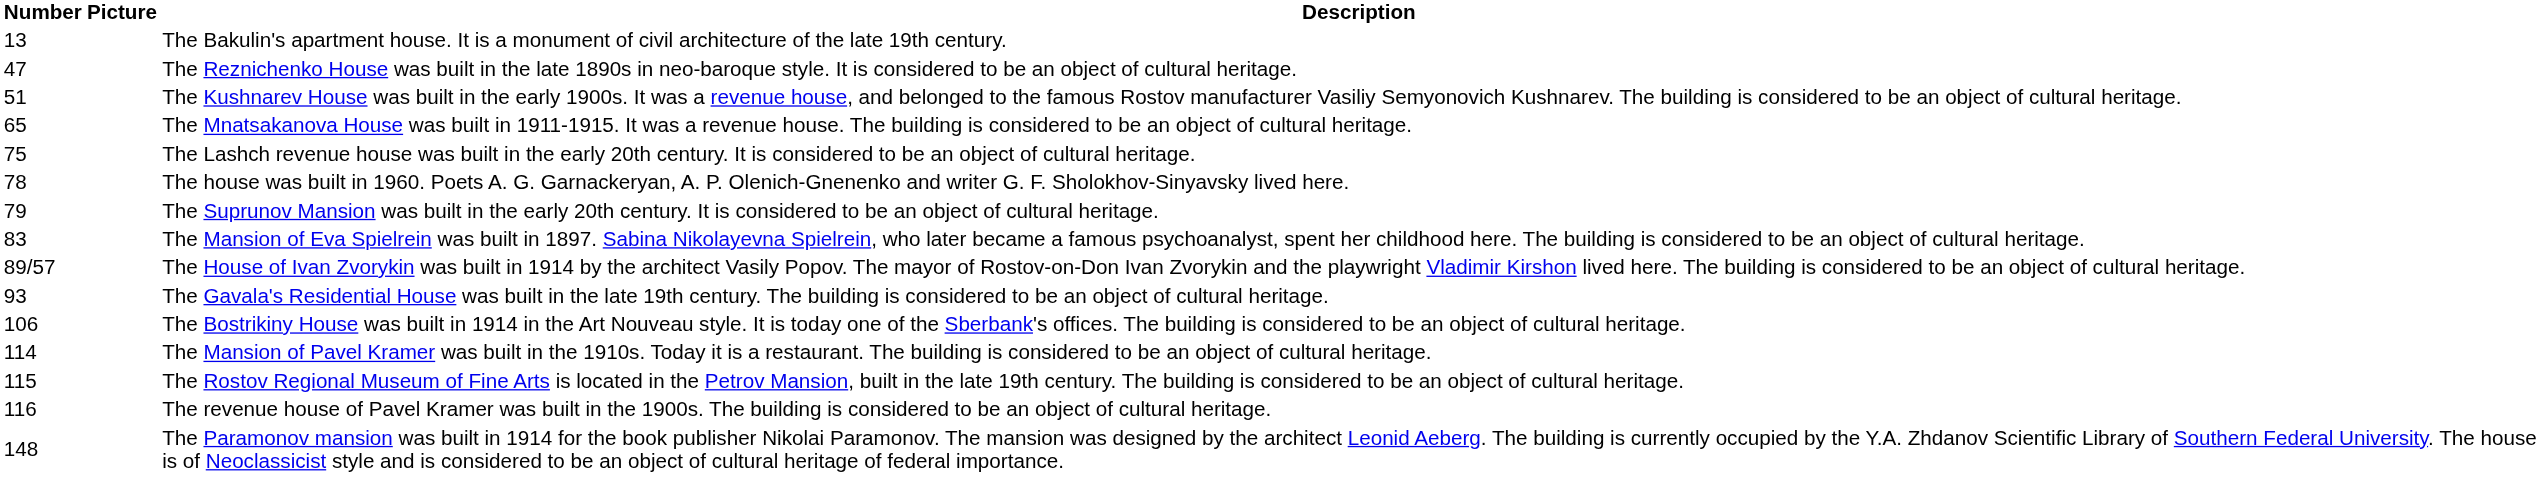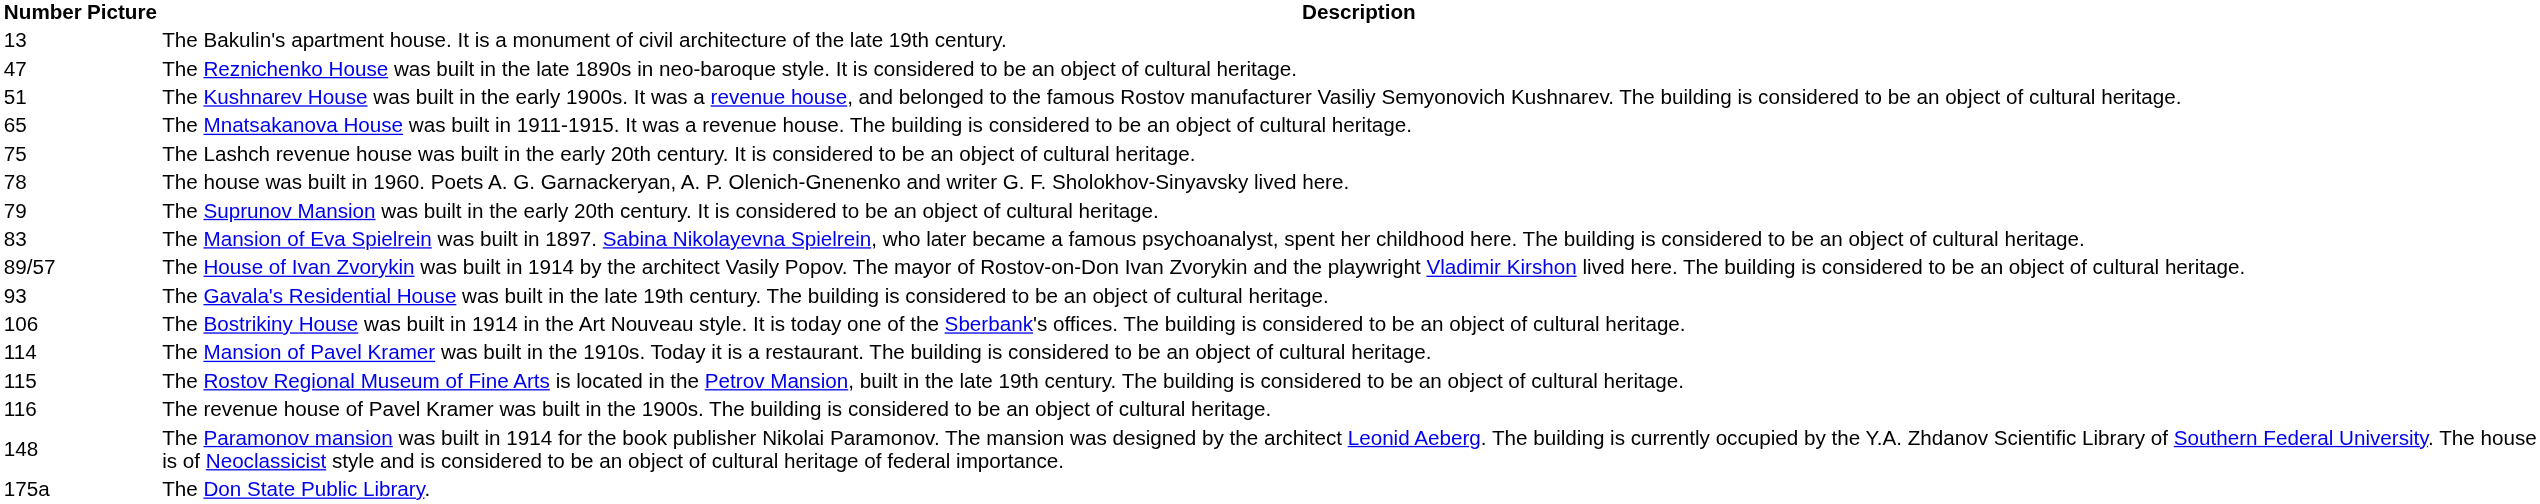+ row: 175а | The Don State Public Library.
